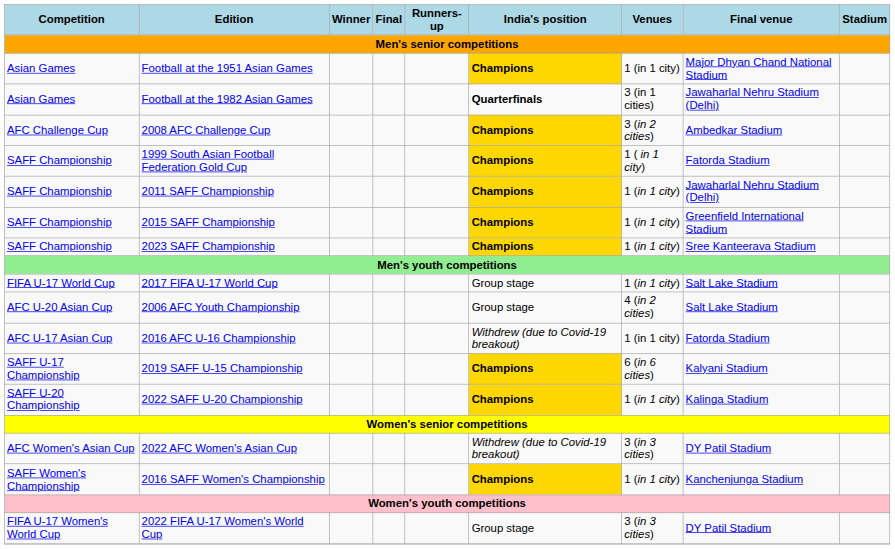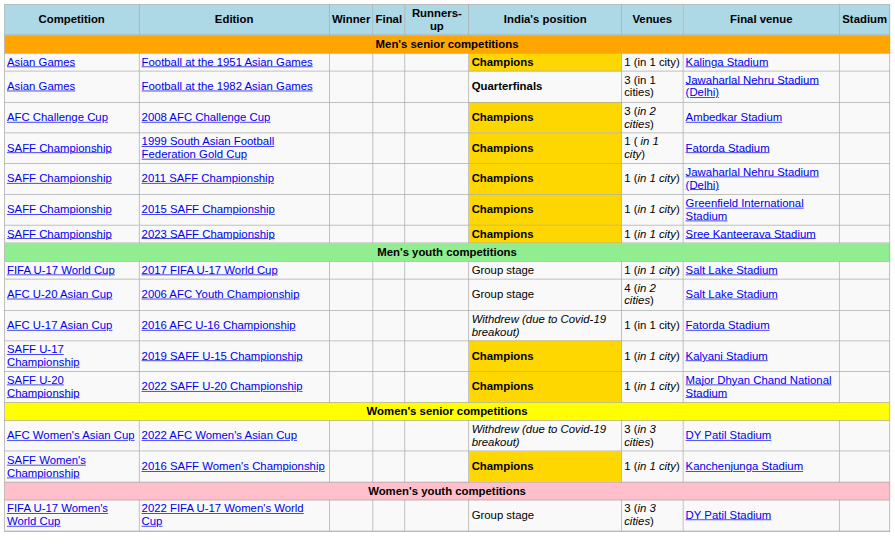Football at the 1951 Asian Games | Final venue: Major Dhyan Chand National Stadium -> Kalinga Stadium
2019 SAFF U-15 Championship | Venues: 6 (in 6 cities) -> 1 (in 1 city)
2022 SAFF U-20 Championship | Final venue: Kalinga Stadium -> Major Dhyan Chand National Stadium
